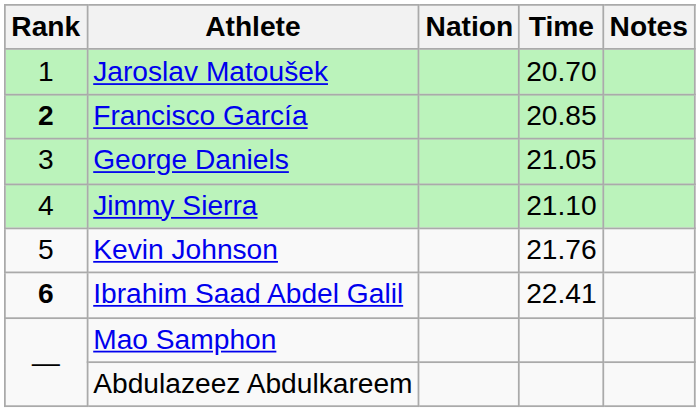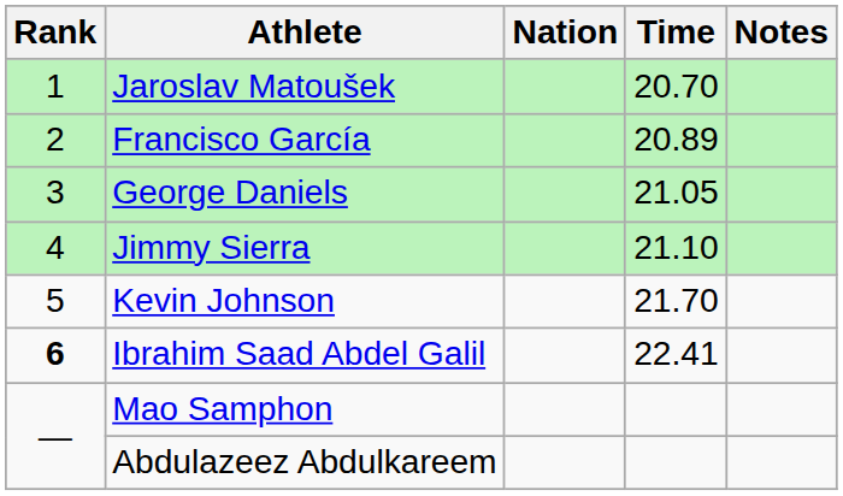Francisco García | Rank: bold -> normal
Francisco García | Time: 20.85 -> 20.89
Kevin Johnson | Time: 21.76 -> 21.70
